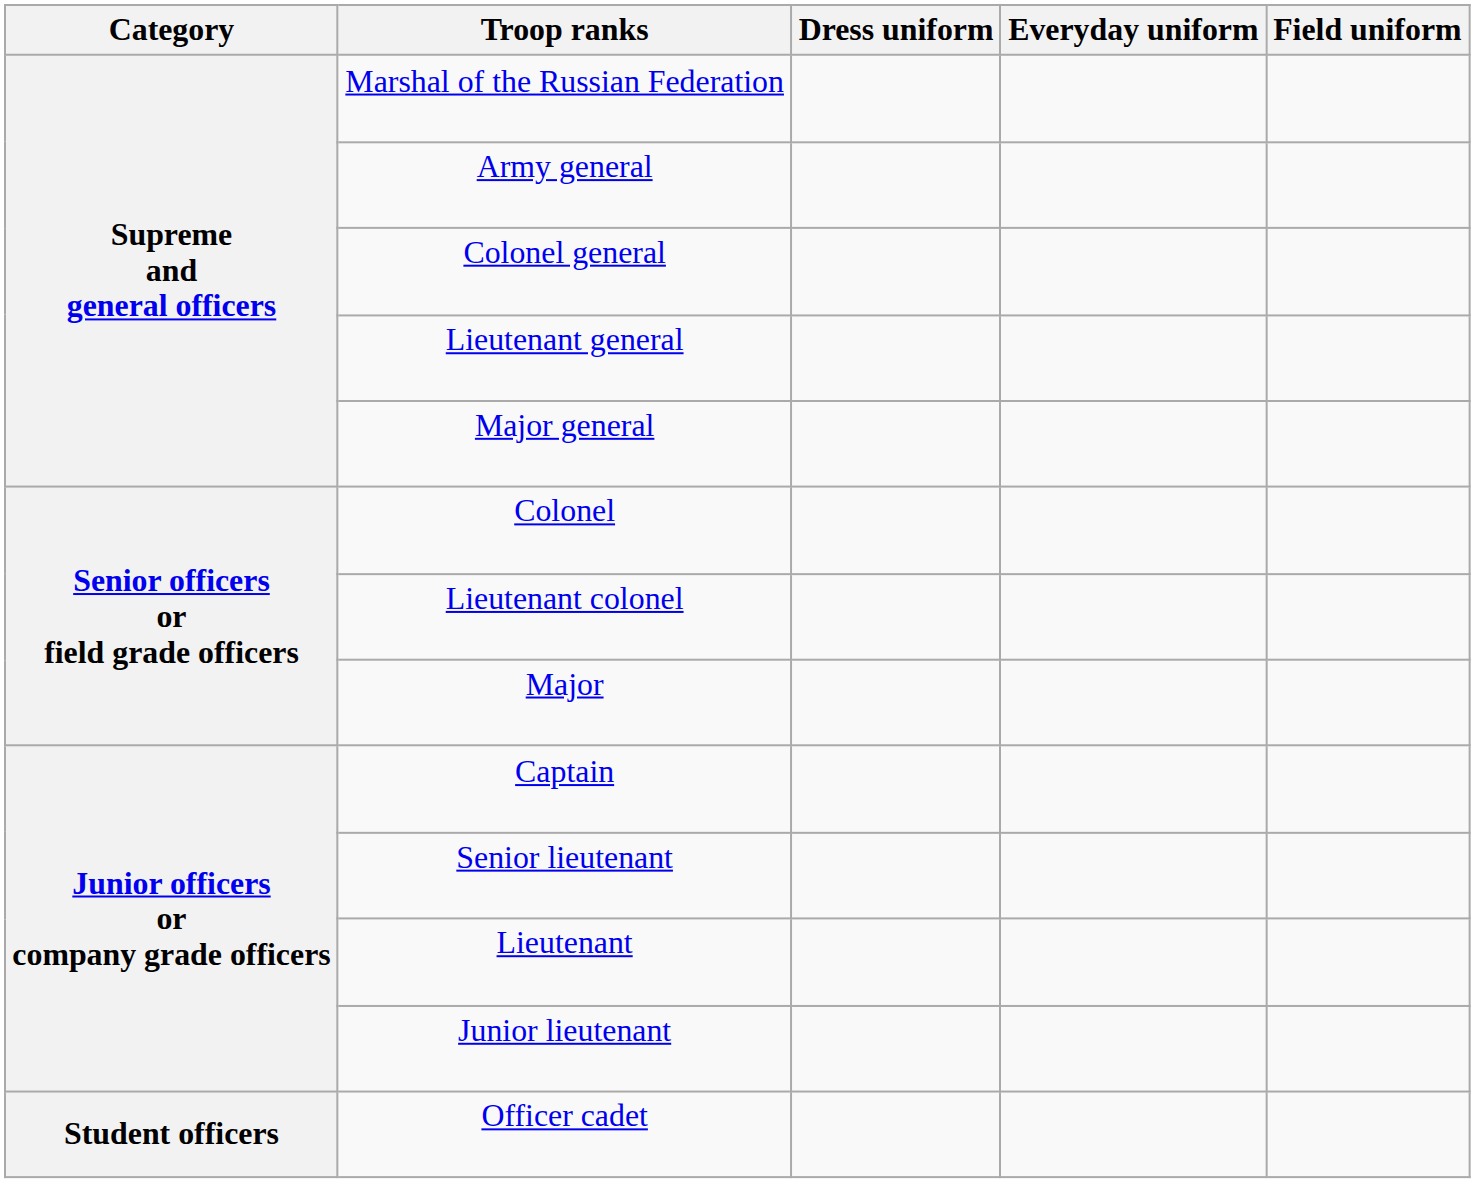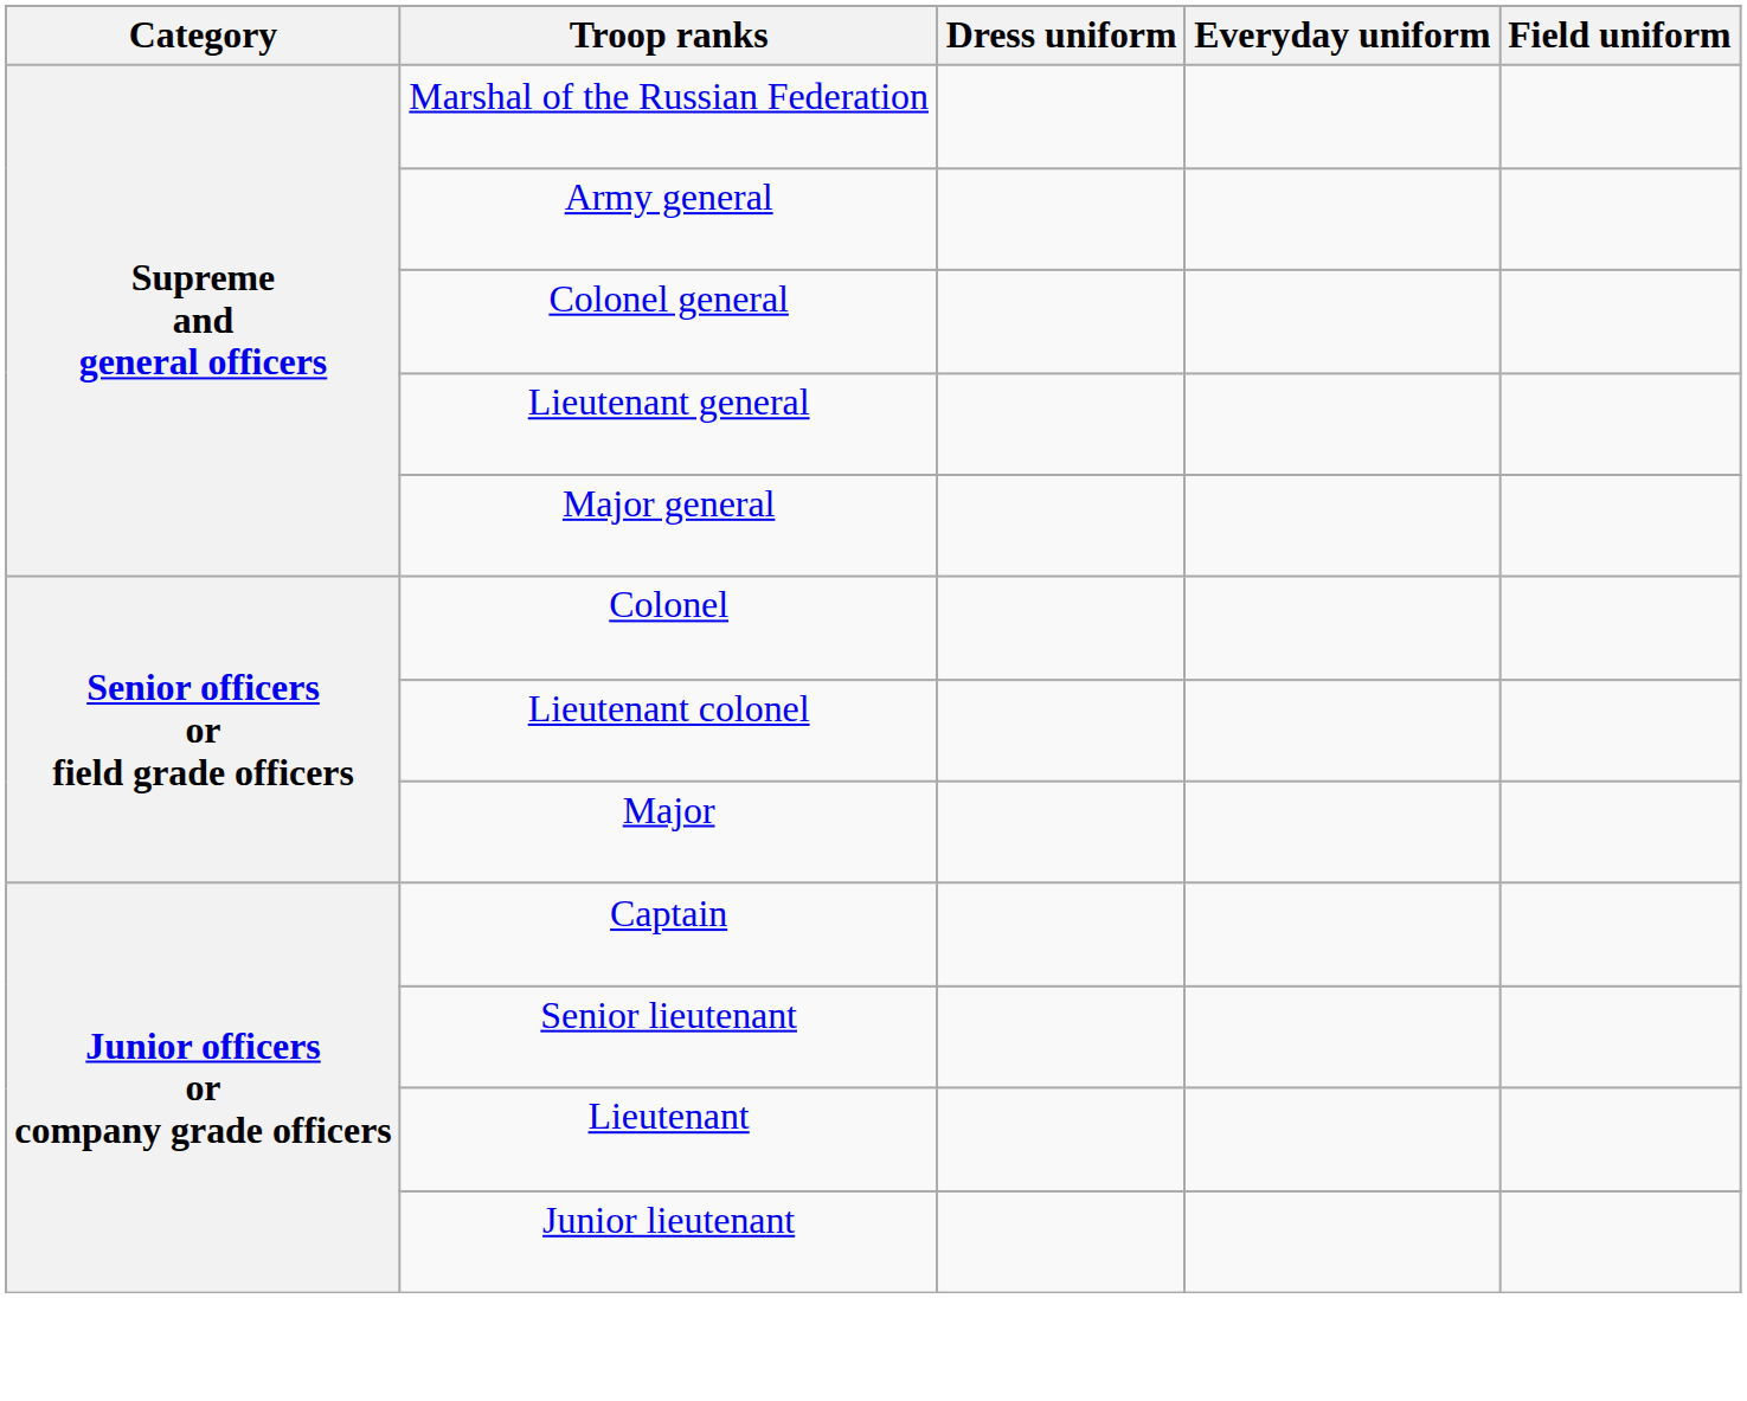- row: Student officers | Officer cadet
